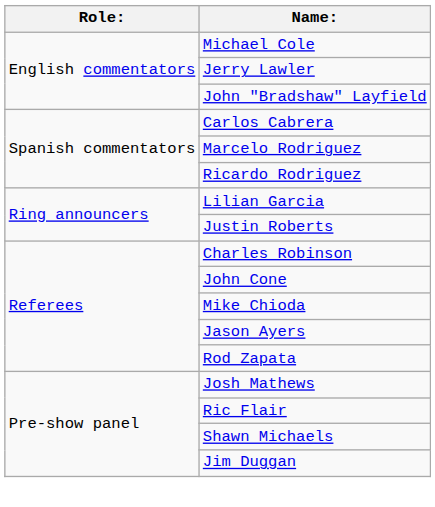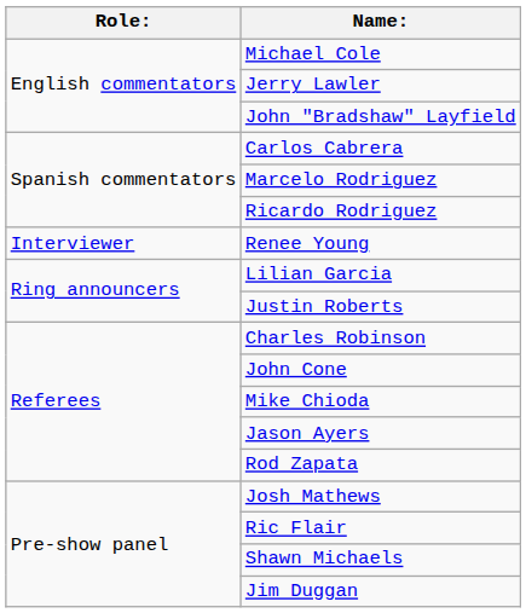+ row: Interviewer | Renee Young
